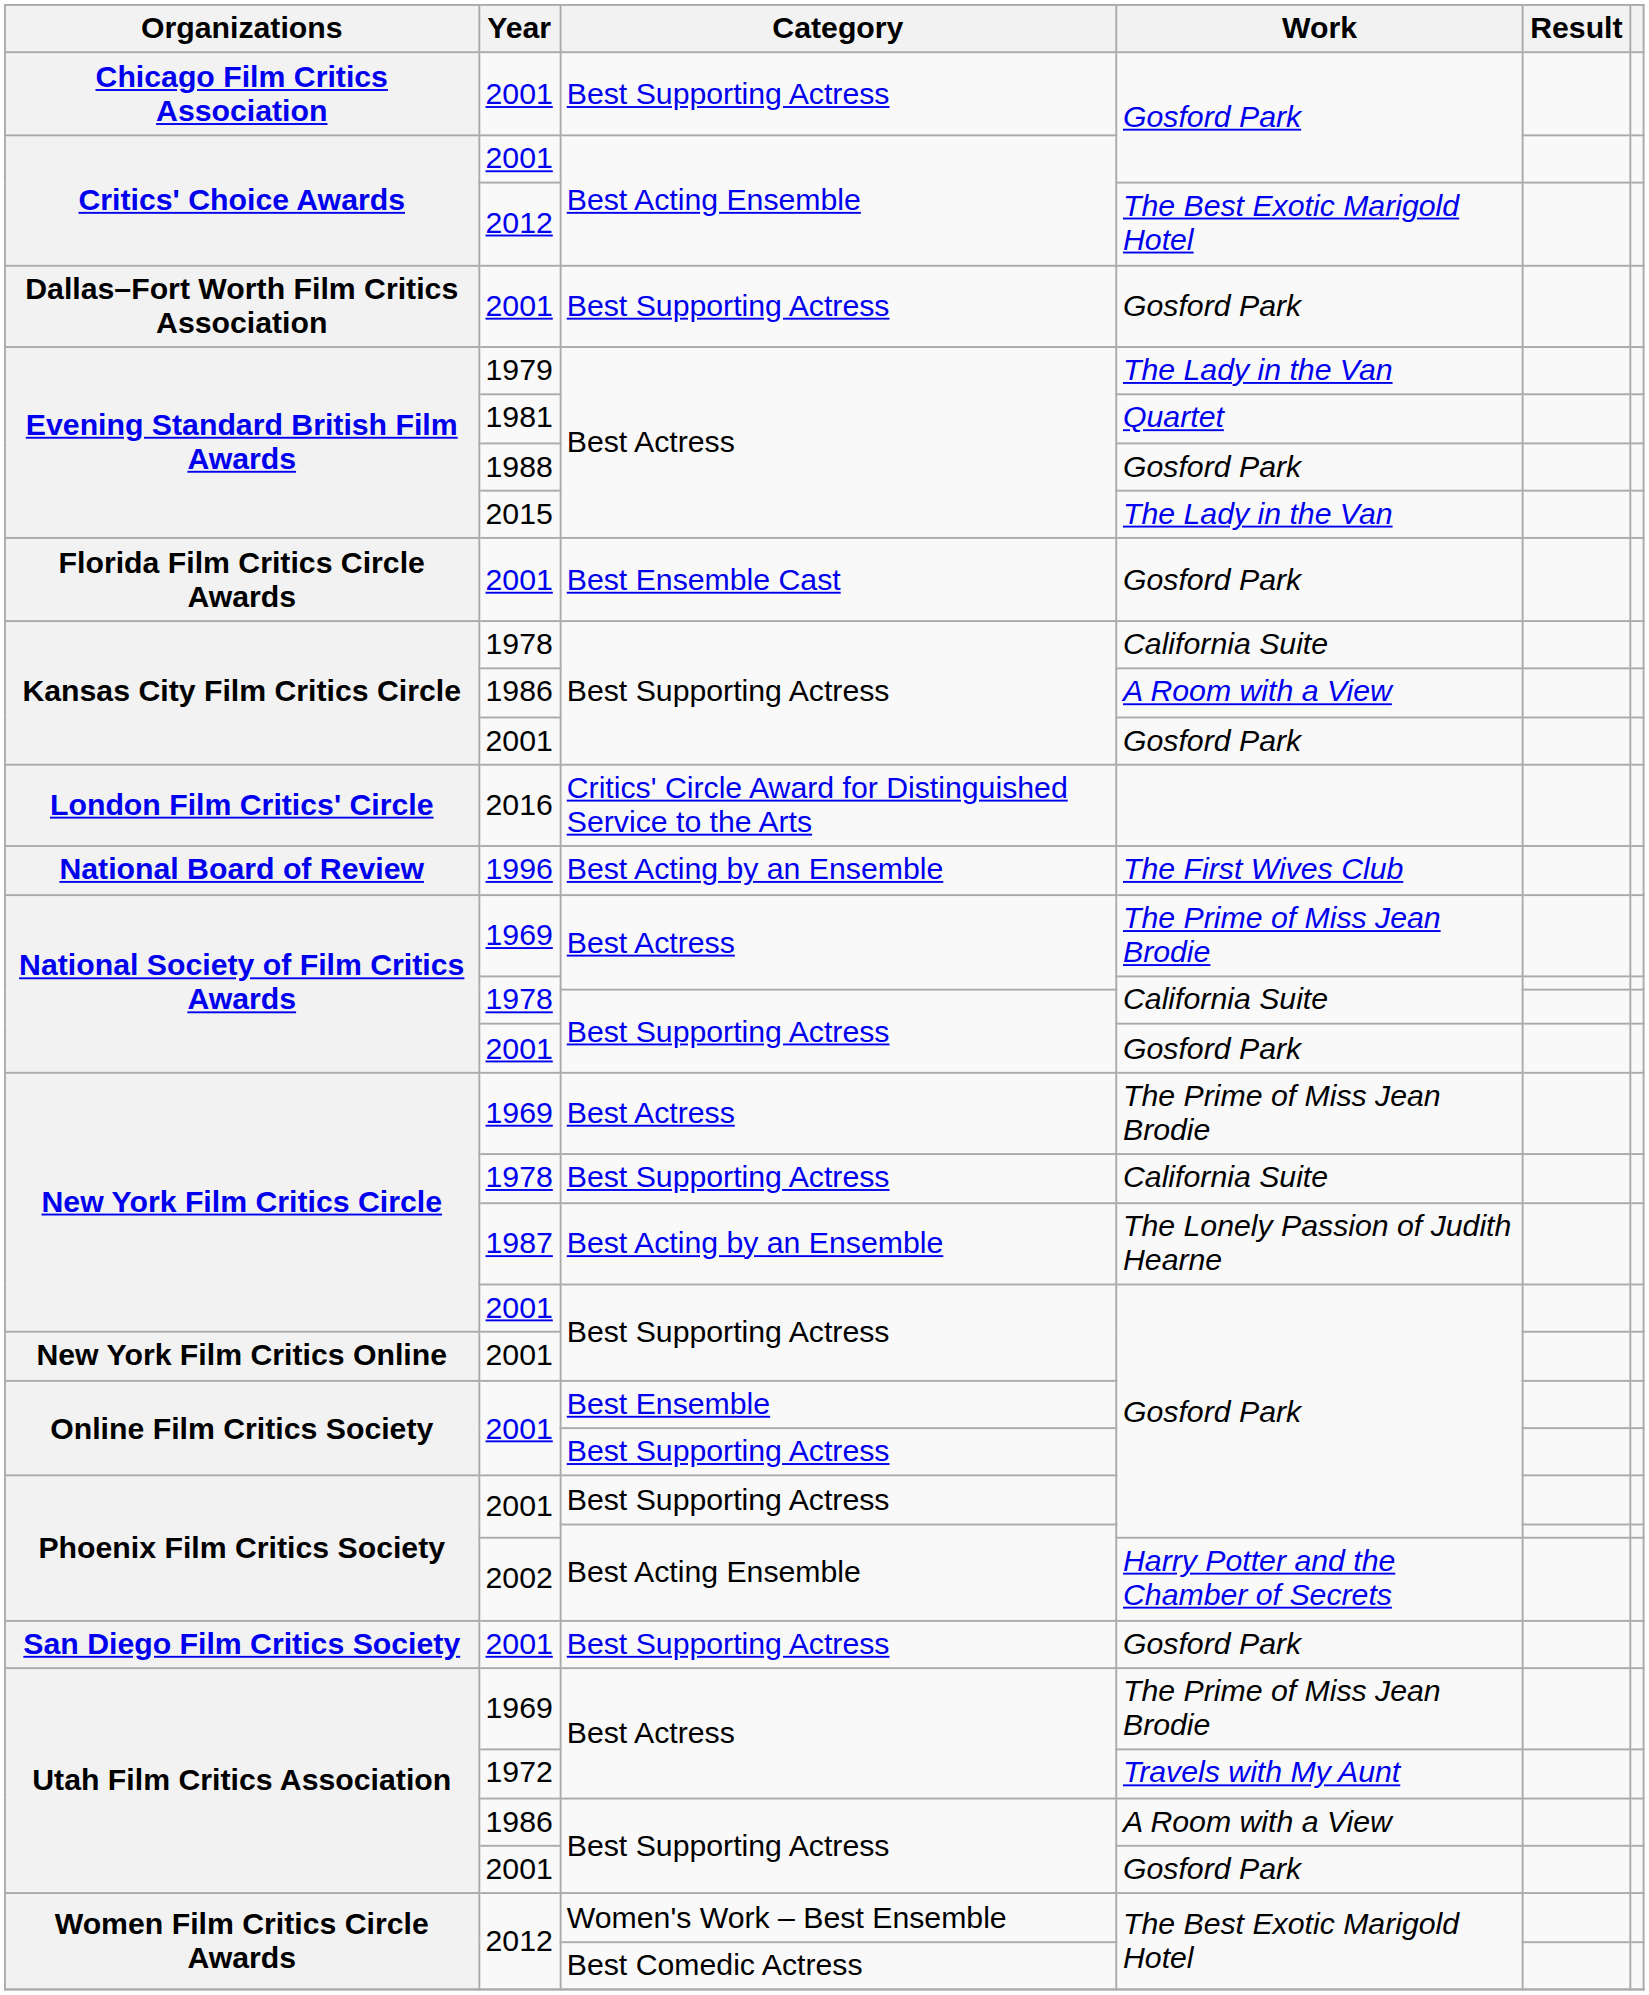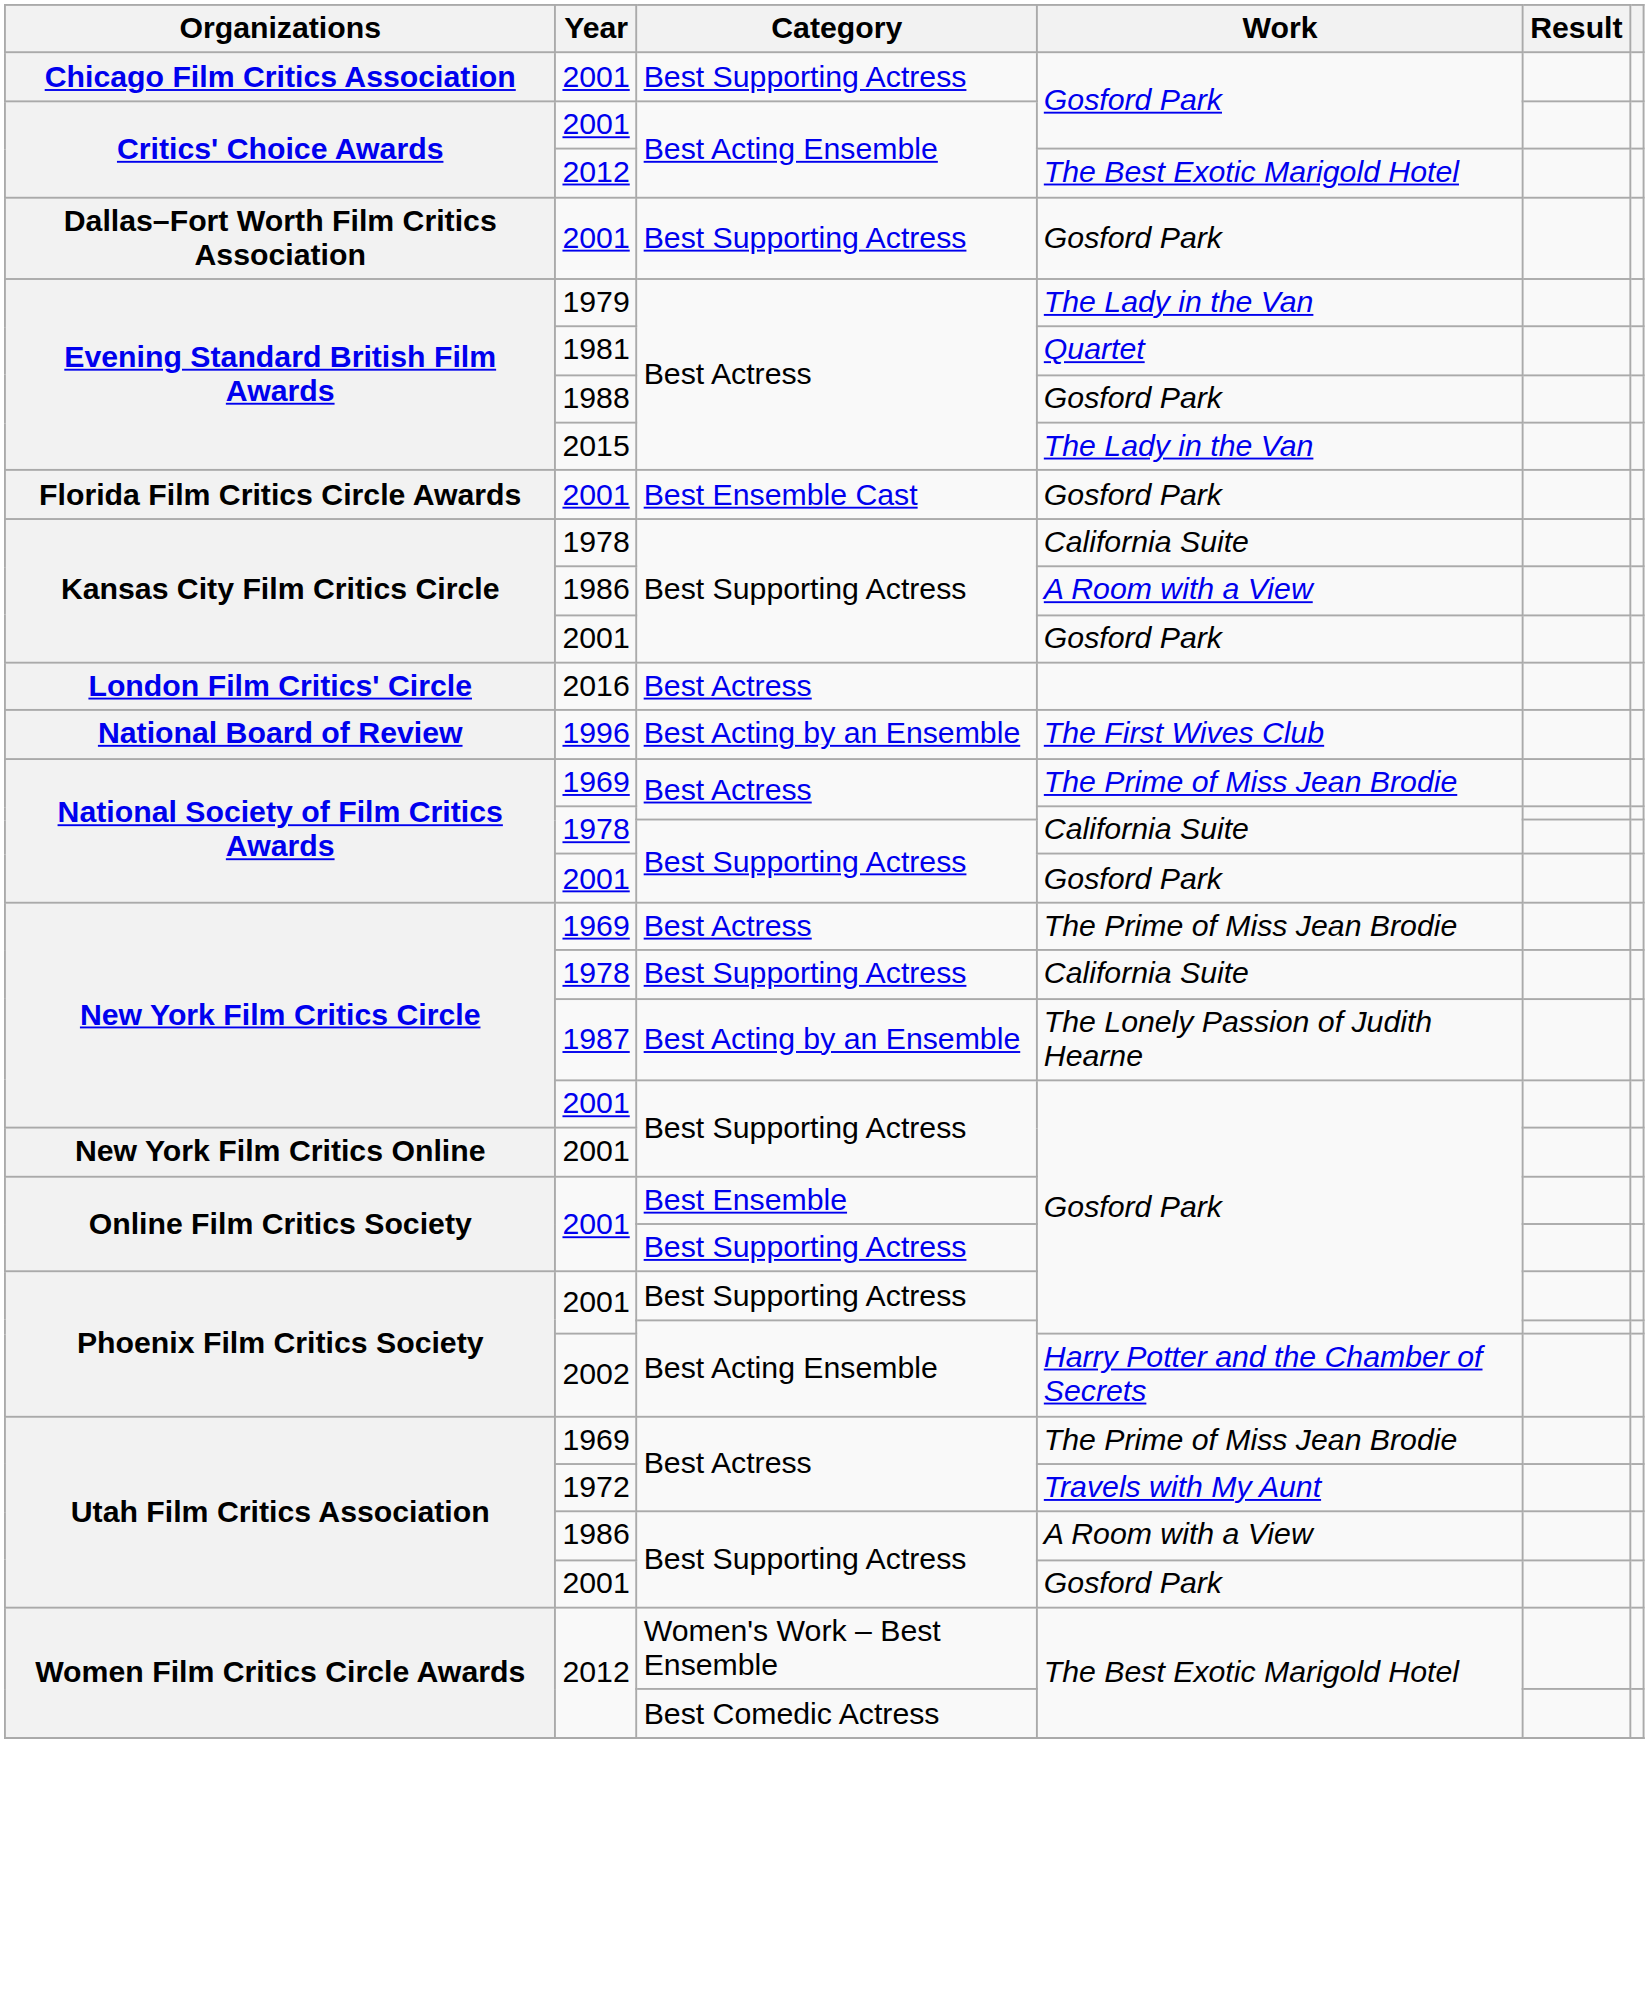London Film Critics' Circle | Category: Critics' Circle Award for Distinguished Service to the Arts -> Best Actress
- row: San Diego Film Critics Society | 2001 | Best Supporting Actress | Gosford Park
